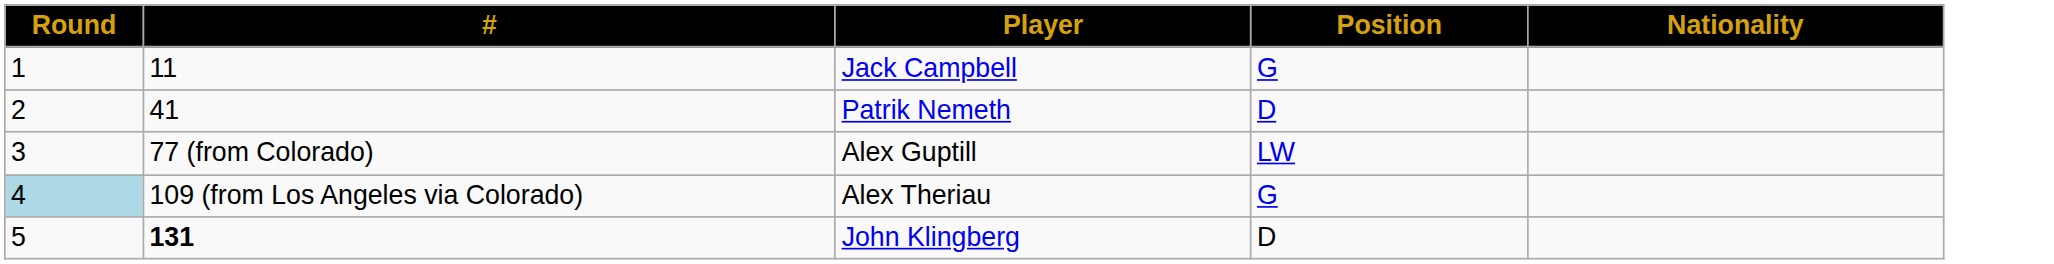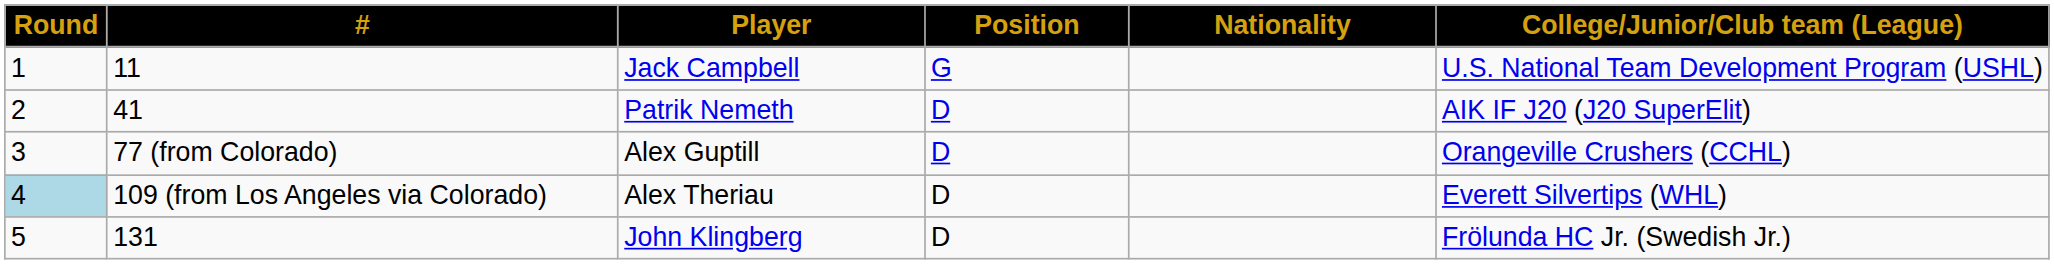+ column: College/Junior/Club team (League) | U.S. National Team Development Program (USHL) | AIK IF J20 (J20 SuperElit) | Orangeville Crushers (CCHL) | Everett Silvertips (WHL) | Frölunda HC Jr. (Swedish Jr.)
Alex Guptill | Position: LW -> D
Alex Theriau | Position: G -> D
John Klingberg | #: bold -> normal
